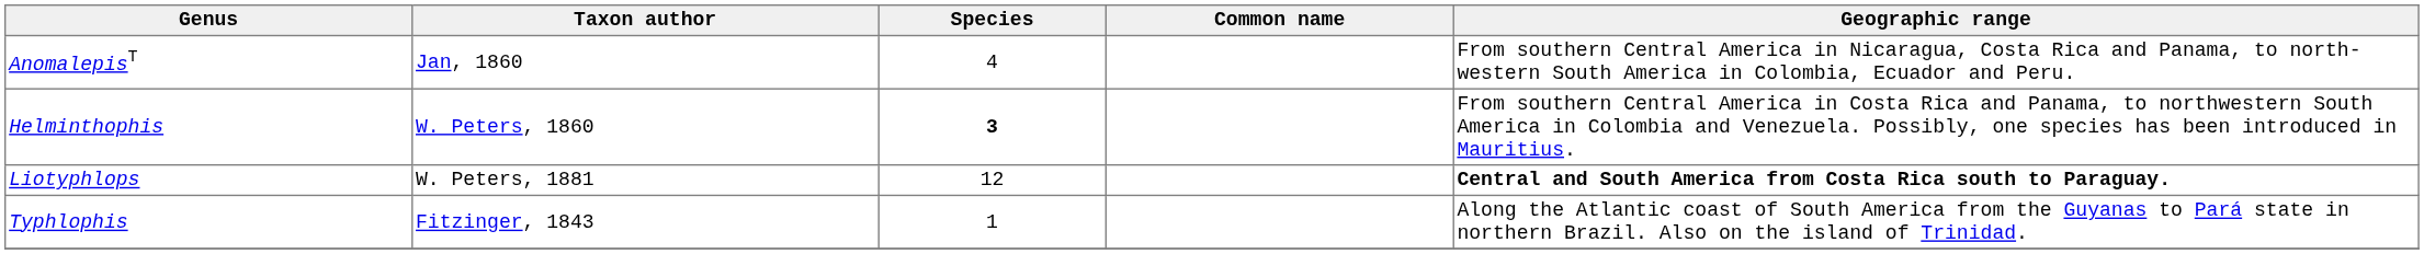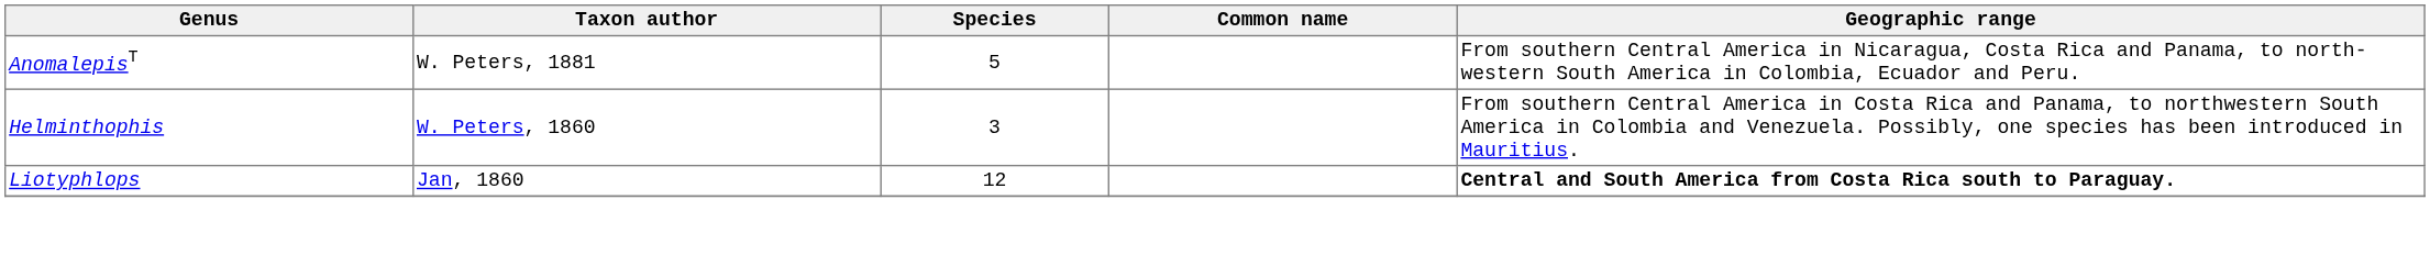AnomalepisT | Taxon author: Jan, 1860 -> W. Peters, 1881
AnomalepisT | Species: 4 -> 5
Helminthophis | Species: bold -> normal
Liotyphlops | Taxon author: W. Peters, 1881 -> Jan, 1860
- row: Typhlophis | Fitzinger, 1843 | 1 | Along the Atlantic coast of South America from the Guyanas to Pará state in northern Brazil. Also on the island of Trinidad.
